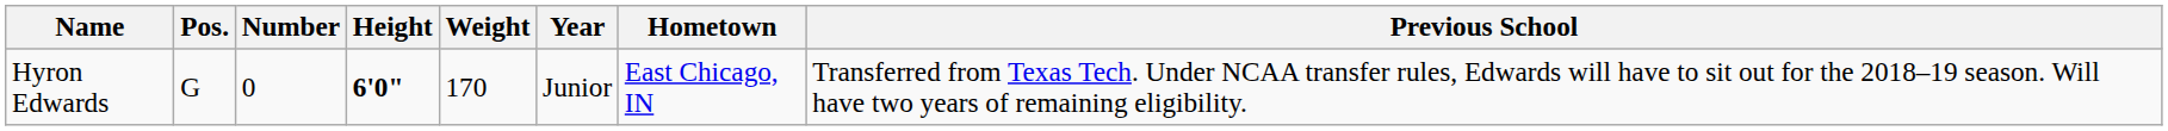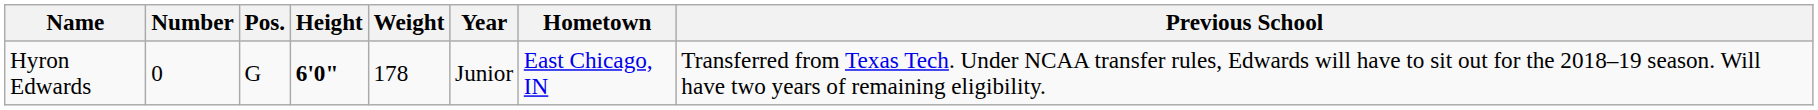columns swapped: Number <-> Pos.
Hyron Edwards | Weight: 170 -> 178
